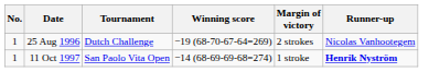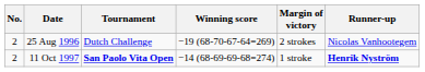25 Aug 1996 | No.: 1 -> 2
11 Oct 1997 | No.: 1 -> 2
11 Oct 1997 | Tournament: normal -> bold
